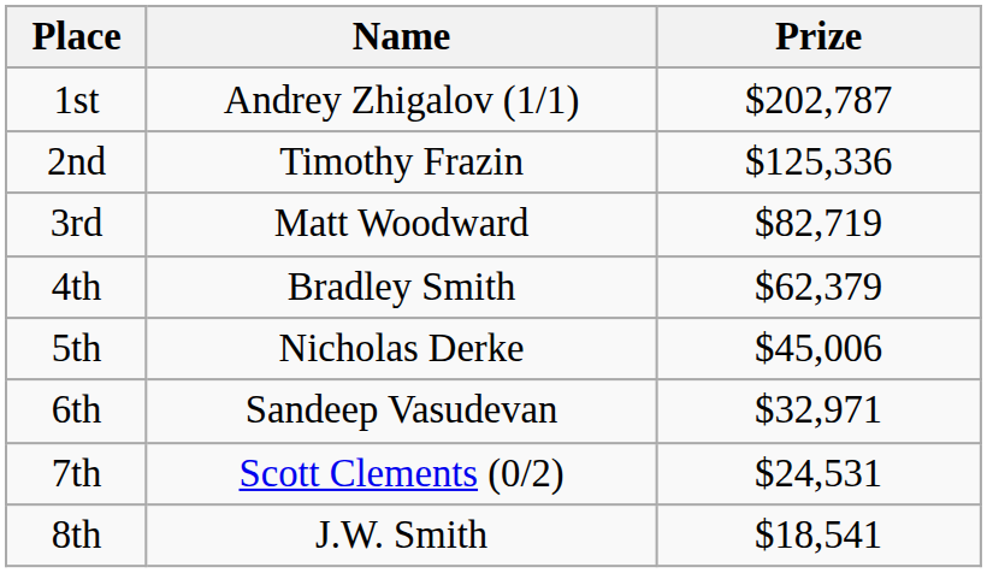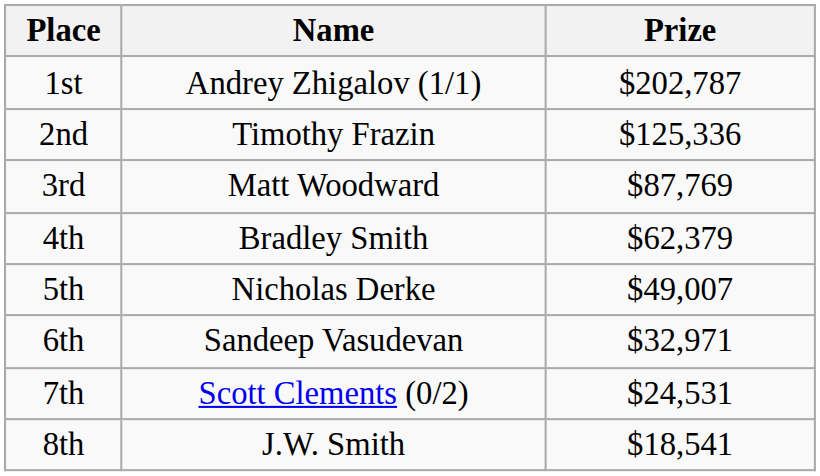3rd | Prize: $82,719 -> $87,769
5th | Prize: $45,006 -> $49,007
